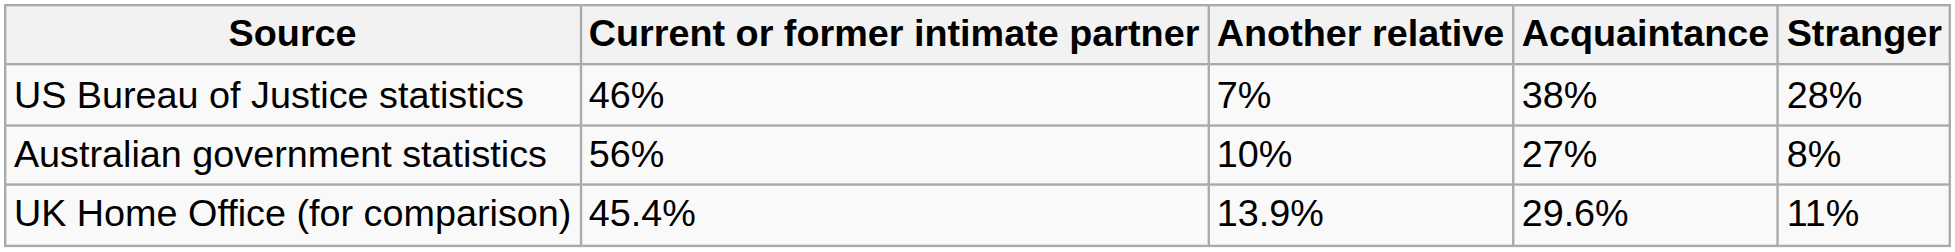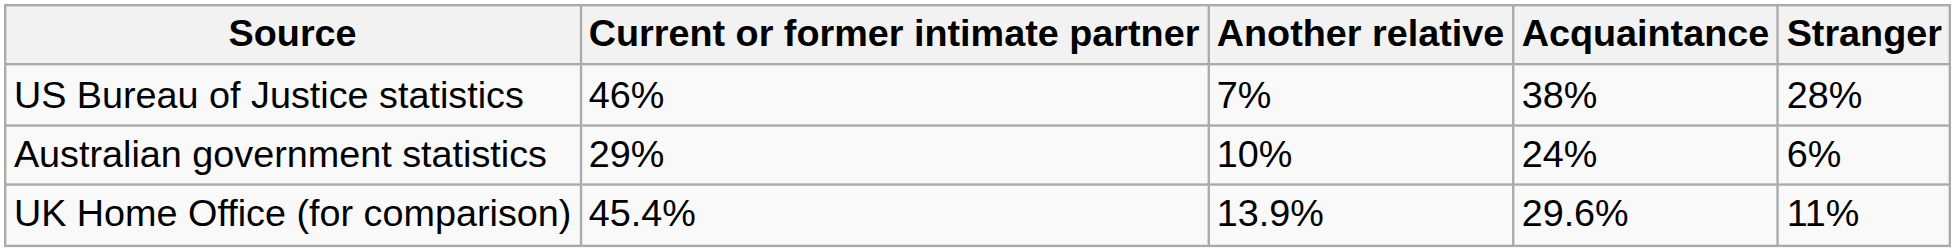Australian government statistics | Current or former intimate partner: 56% -> 29%
Australian government statistics | Acquaintance: 27% -> 24%
Australian government statistics | Stranger: 8% -> 6%
